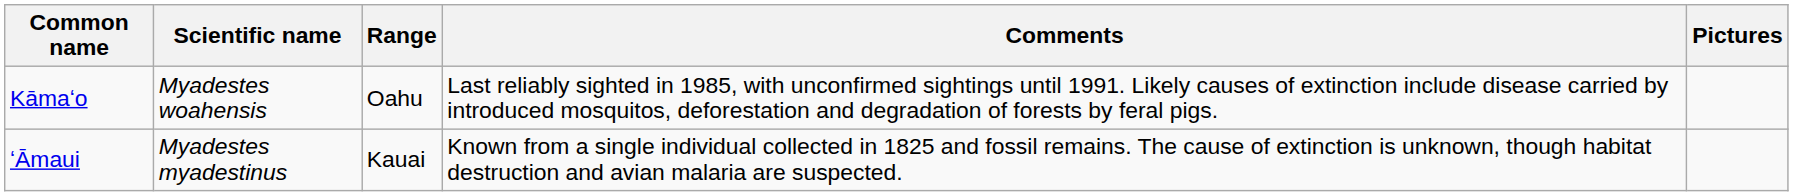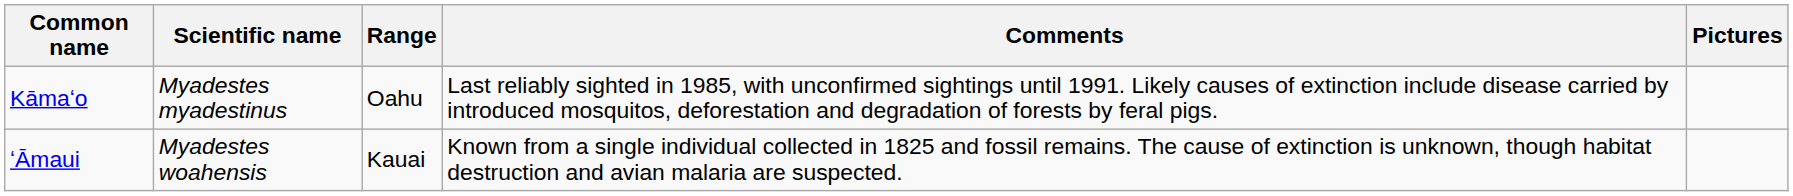Kāmaʻo | Scientific name: Myadestes woahensis -> Myadestes myadestinus
ʻĀmaui | Scientific name: Myadestes myadestinus -> Myadestes woahensis
